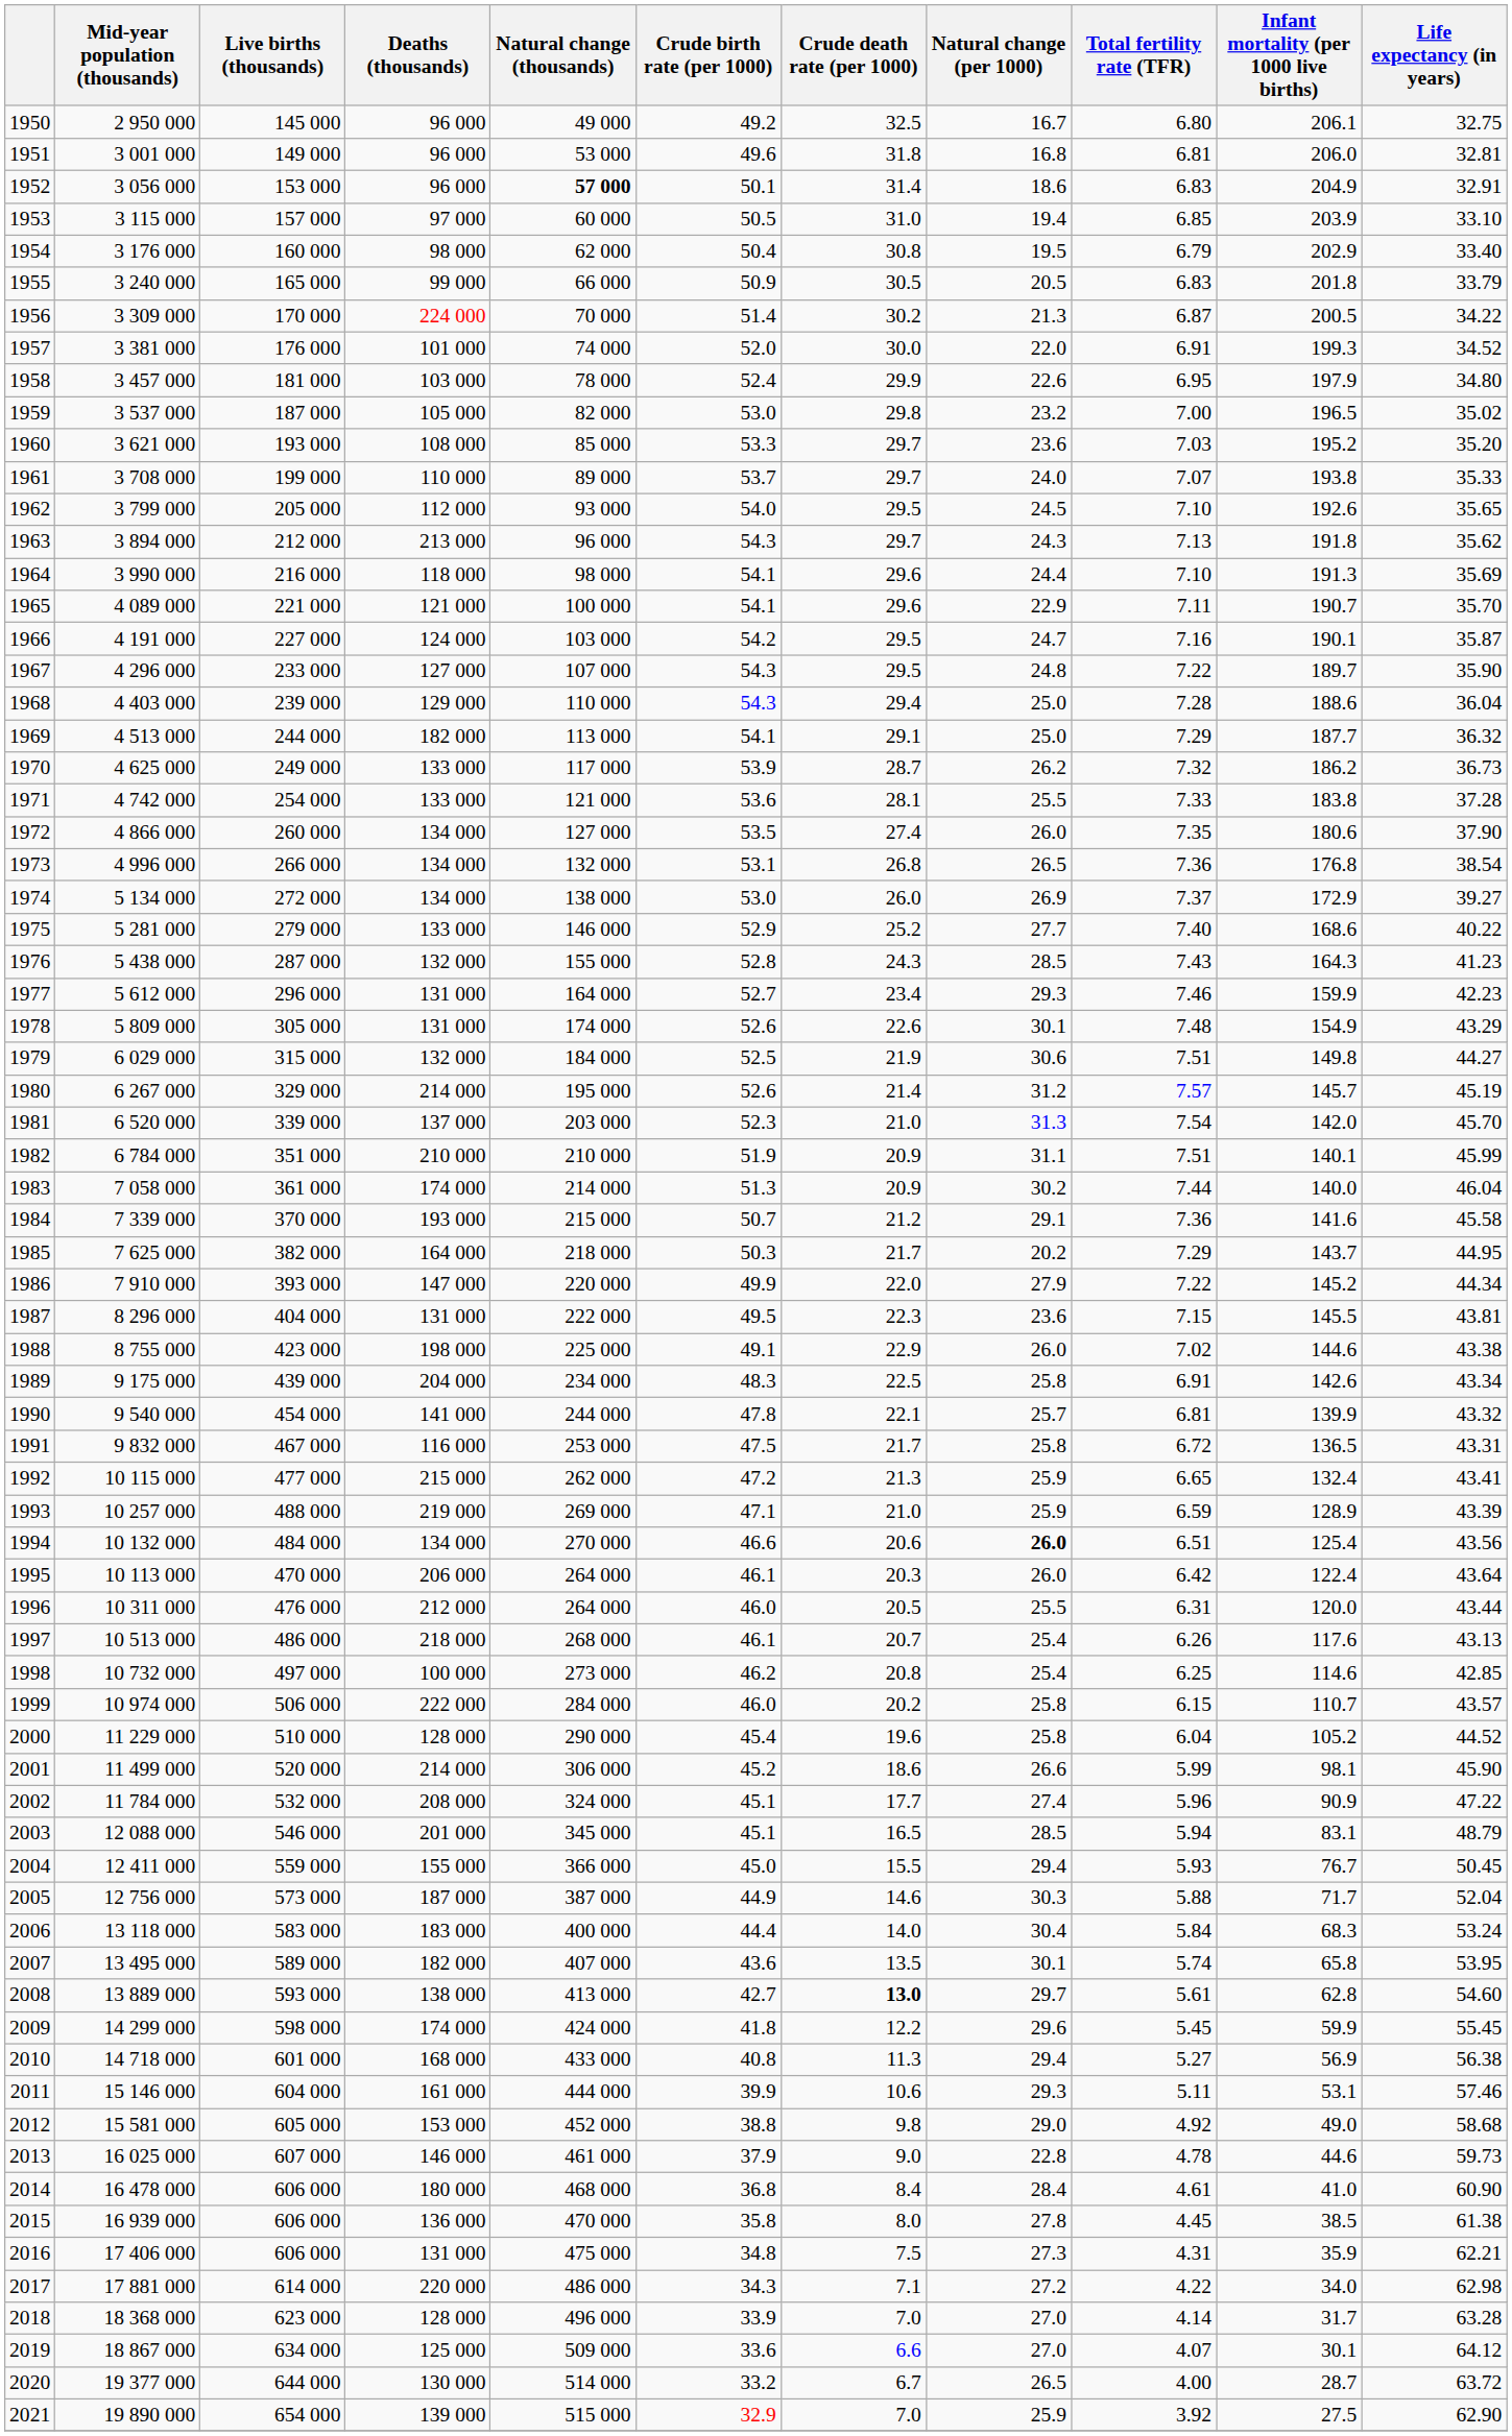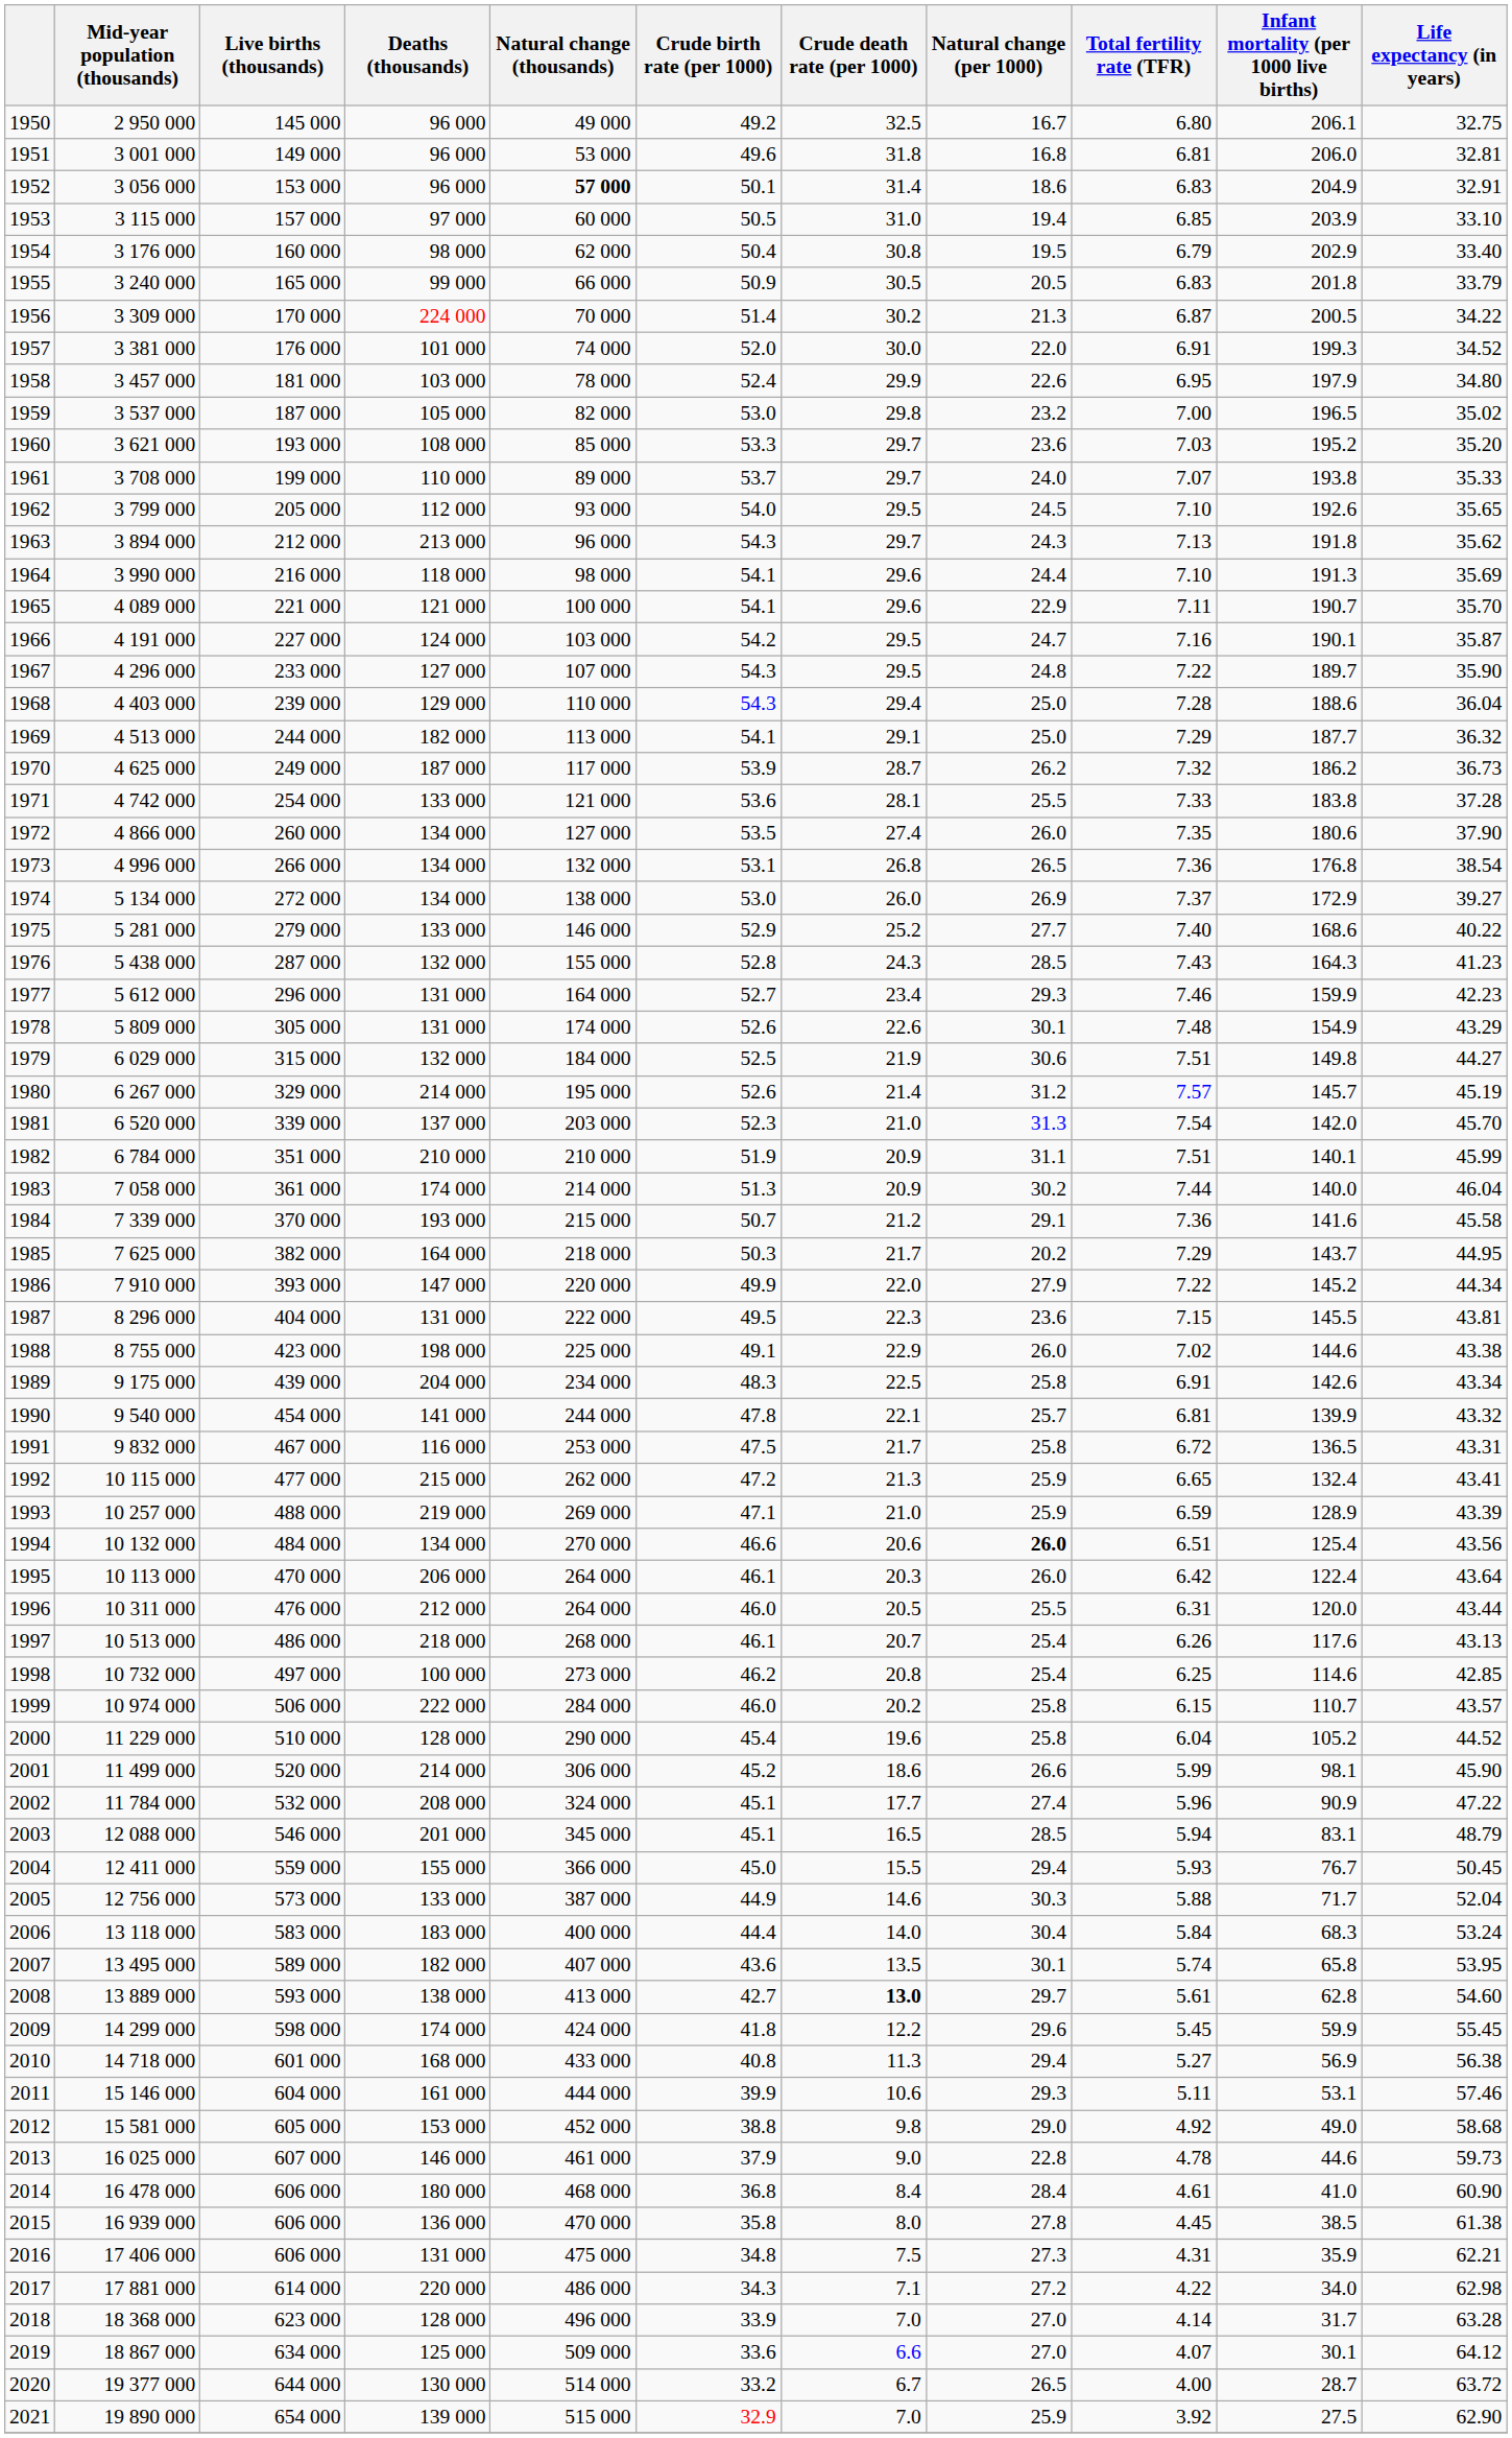1970 | Deaths (thousands): 133 000 -> 187 000
2005 | Deaths (thousands): 187 000 -> 133 000
